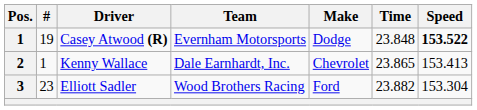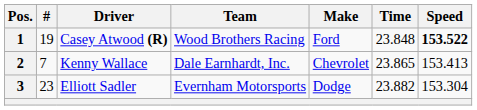Casey Atwood (R) | Team: Evernham Motorsports -> Wood Brothers Racing
Casey Atwood (R) | Make: Dodge -> Ford
Kenny Wallace | #: 1 -> 7
Elliott Sadler | Team: Wood Brothers Racing -> Evernham Motorsports
Elliott Sadler | Make: Ford -> Dodge
